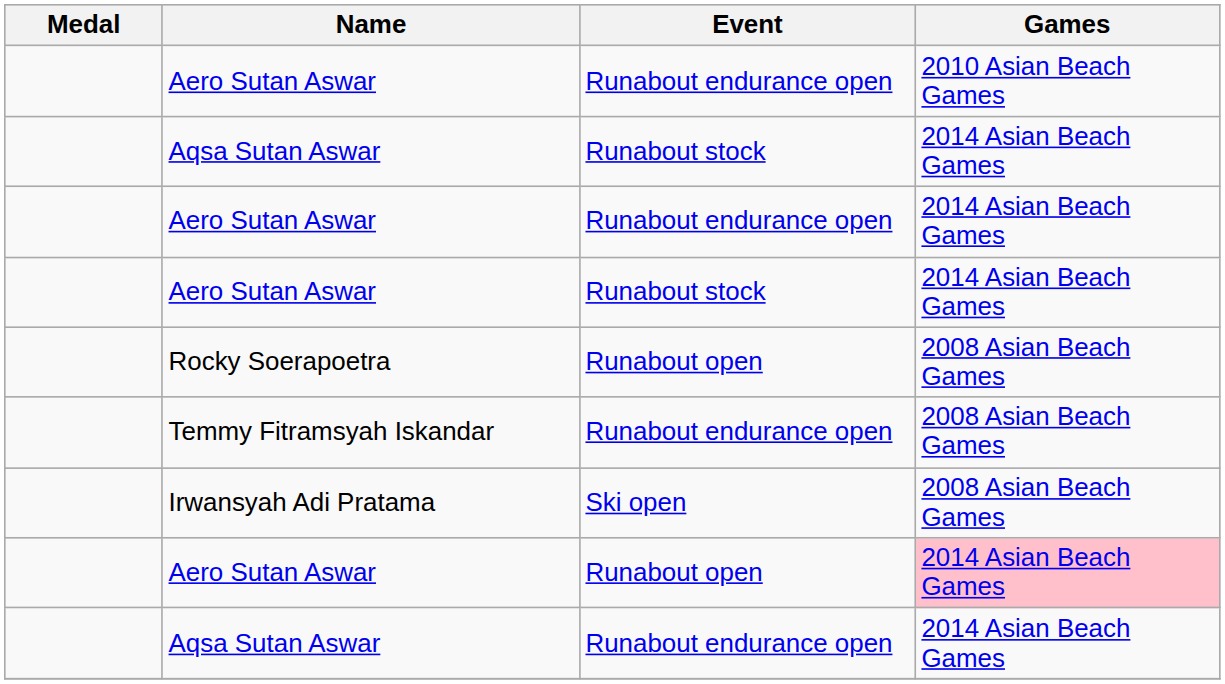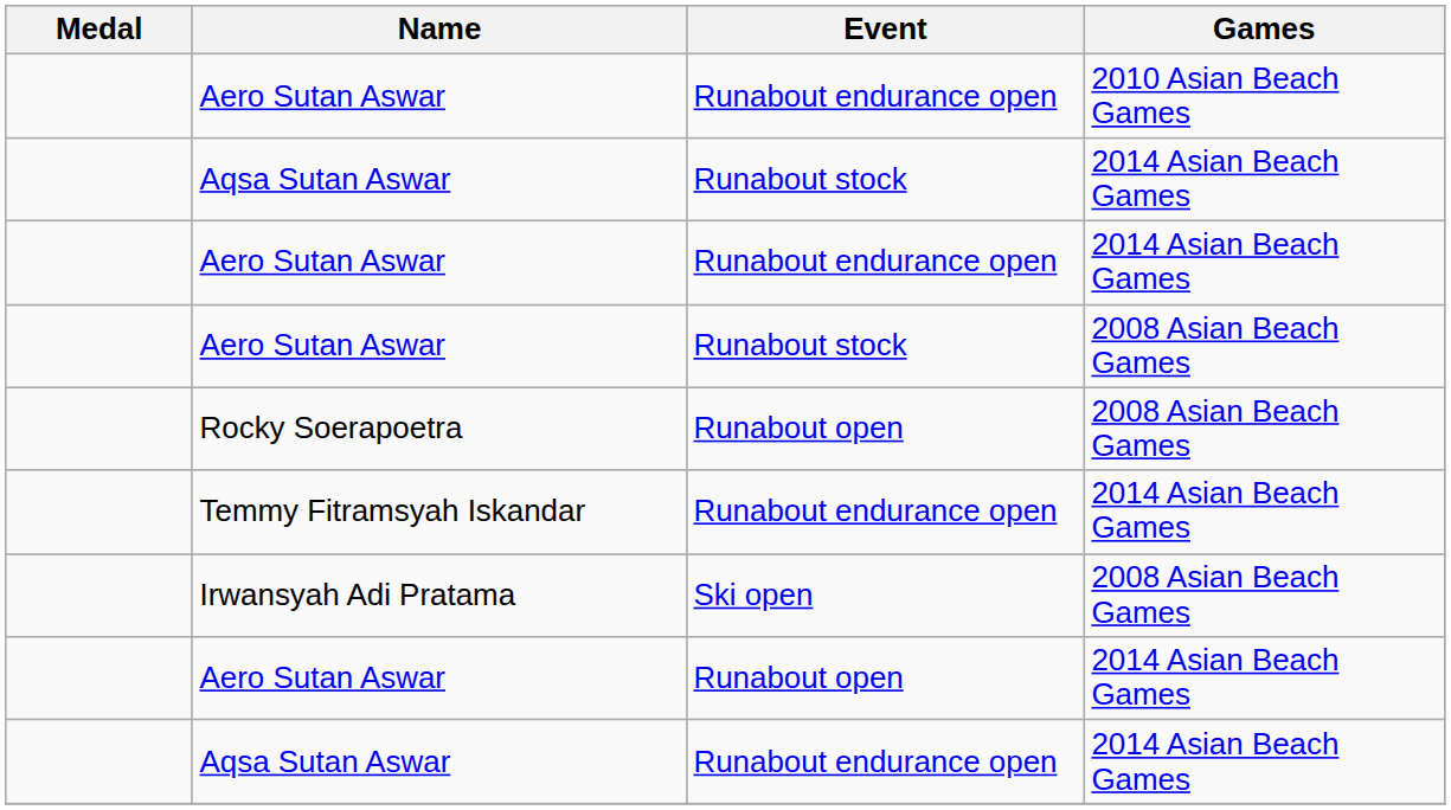Aero Sutan Aswar / Runabout stock | Games: 2014 Asian Beach Games -> 2008 Asian Beach Games
Temmy Fitramsyah Iskandar | Games: 2008 Asian Beach Games -> 2014 Asian Beach Games
Aero Sutan Aswar / Runabout open | Games: pink background -> no background
